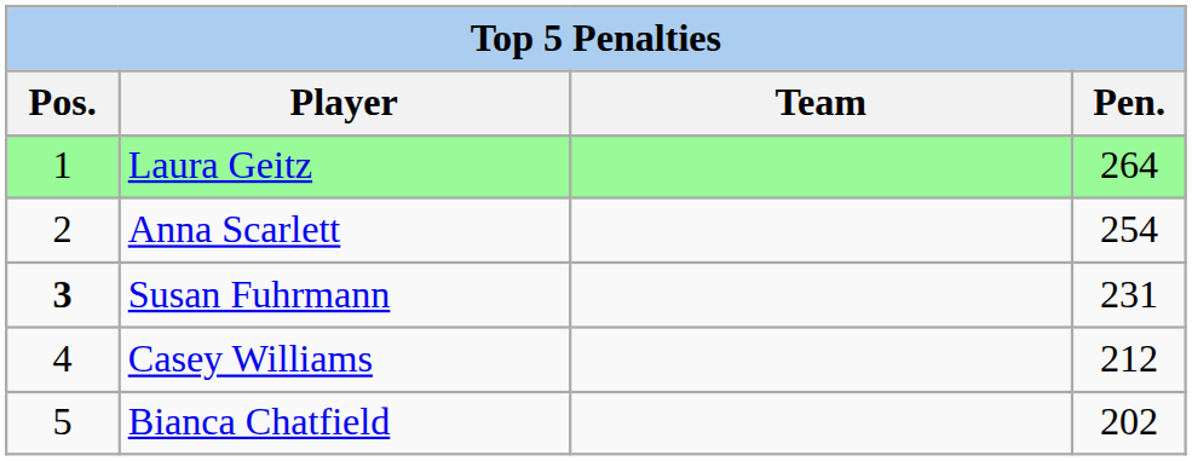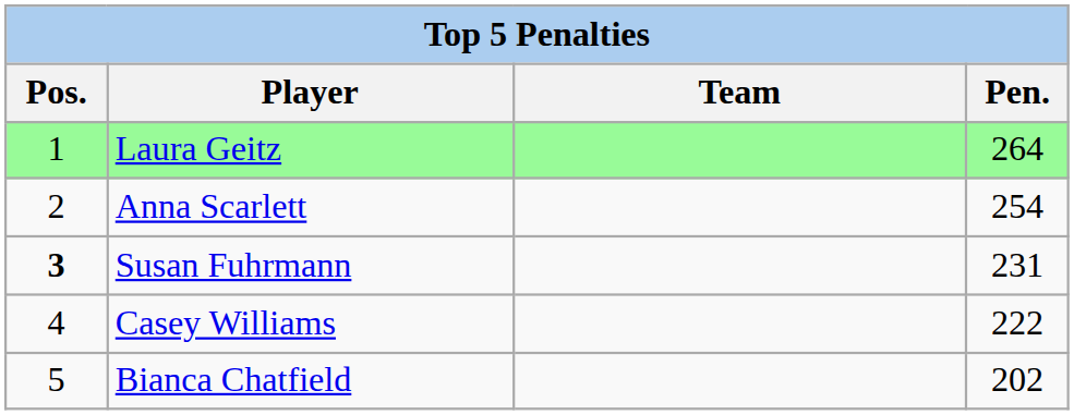Casey Williams | Pen.: 212 -> 222
